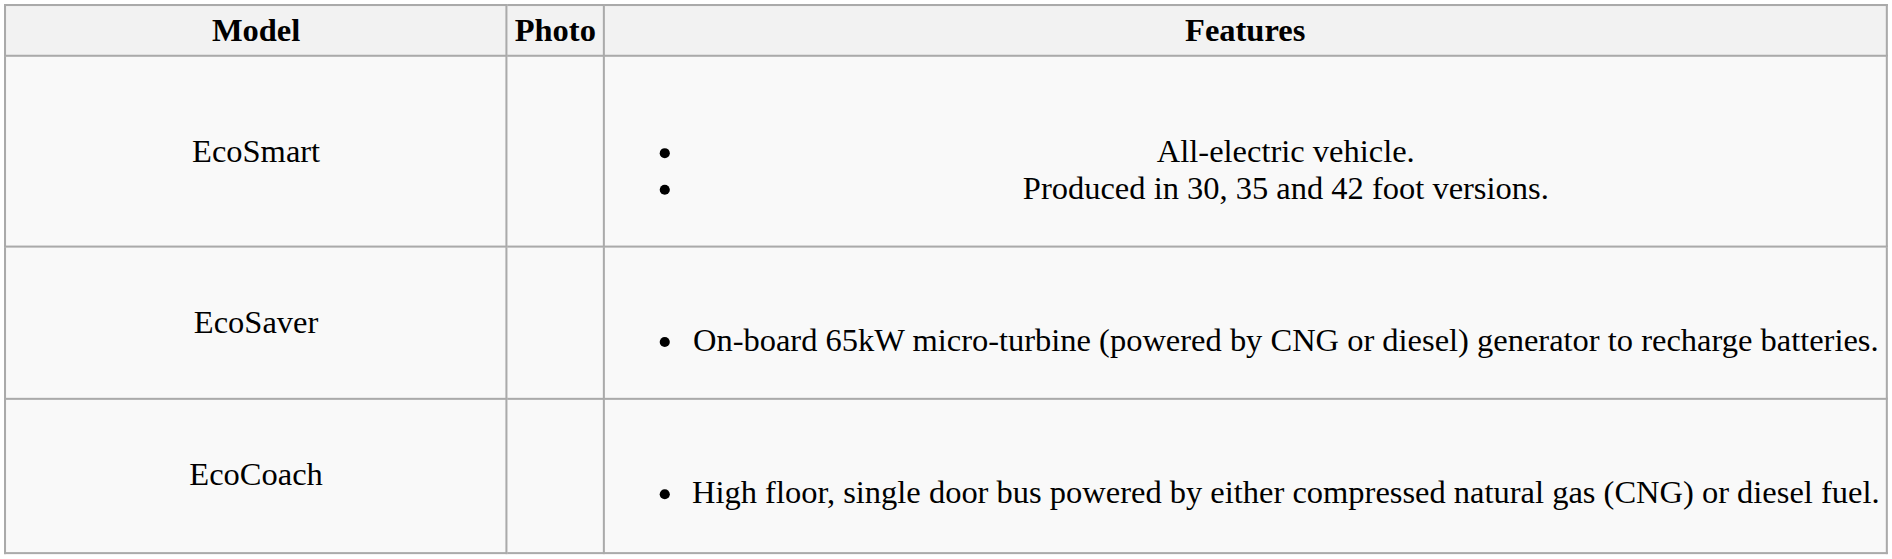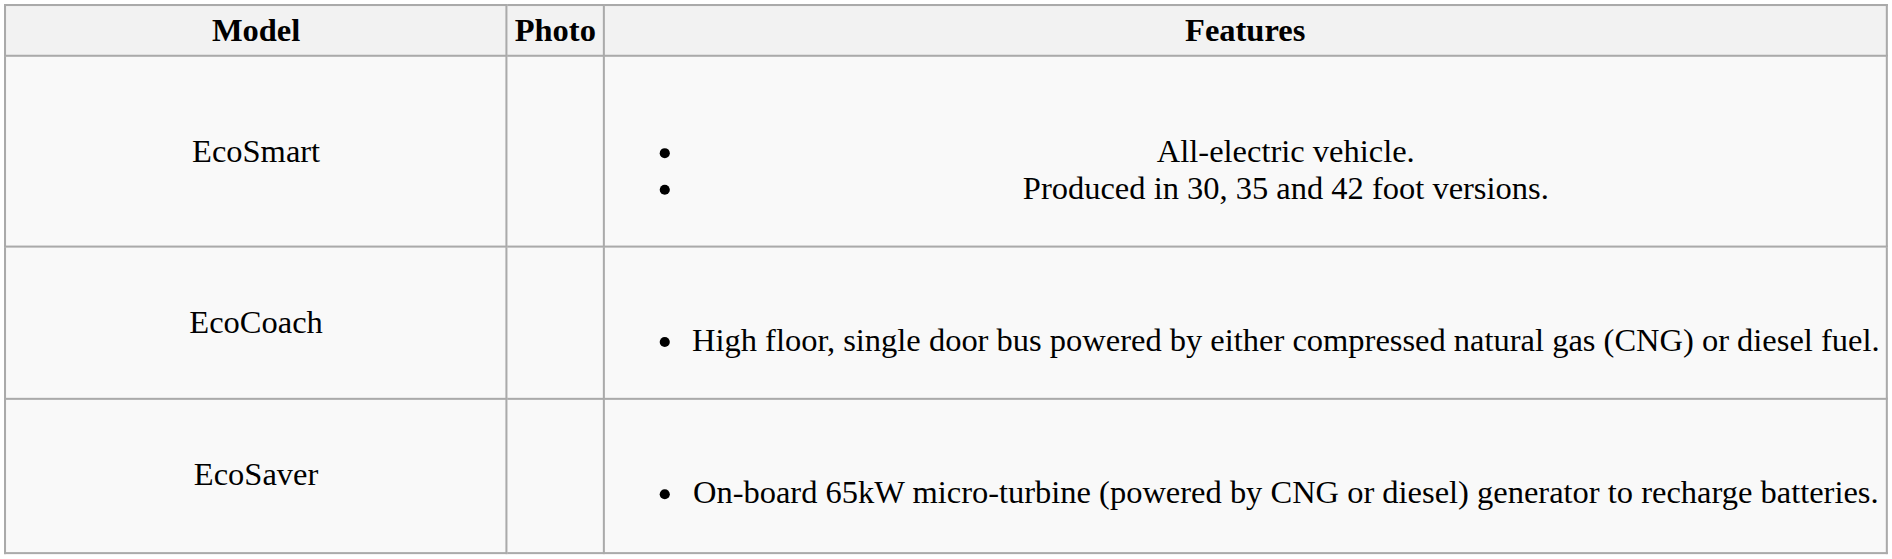rows swapped: EcoSaver <-> EcoCoach
